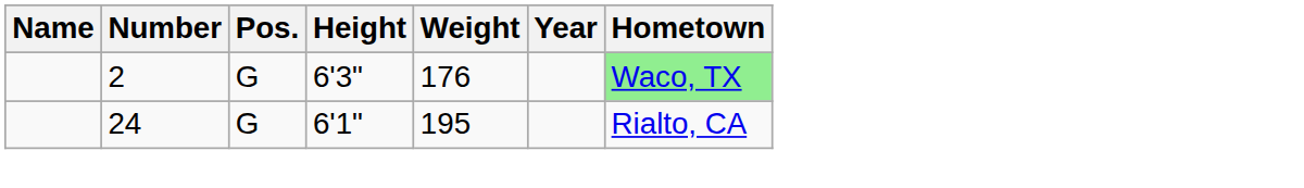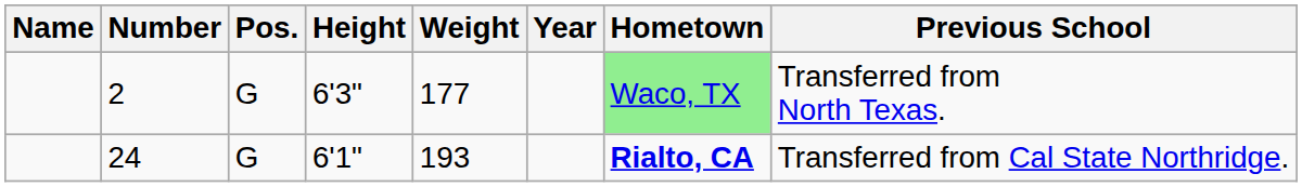+ column: Previous School | Transferred from North Texas. | Transferred from Cal State Northridge.
2 | Weight: 176 -> 177
24 | Weight: 195 -> 193
24 | Hometown: normal -> bold
